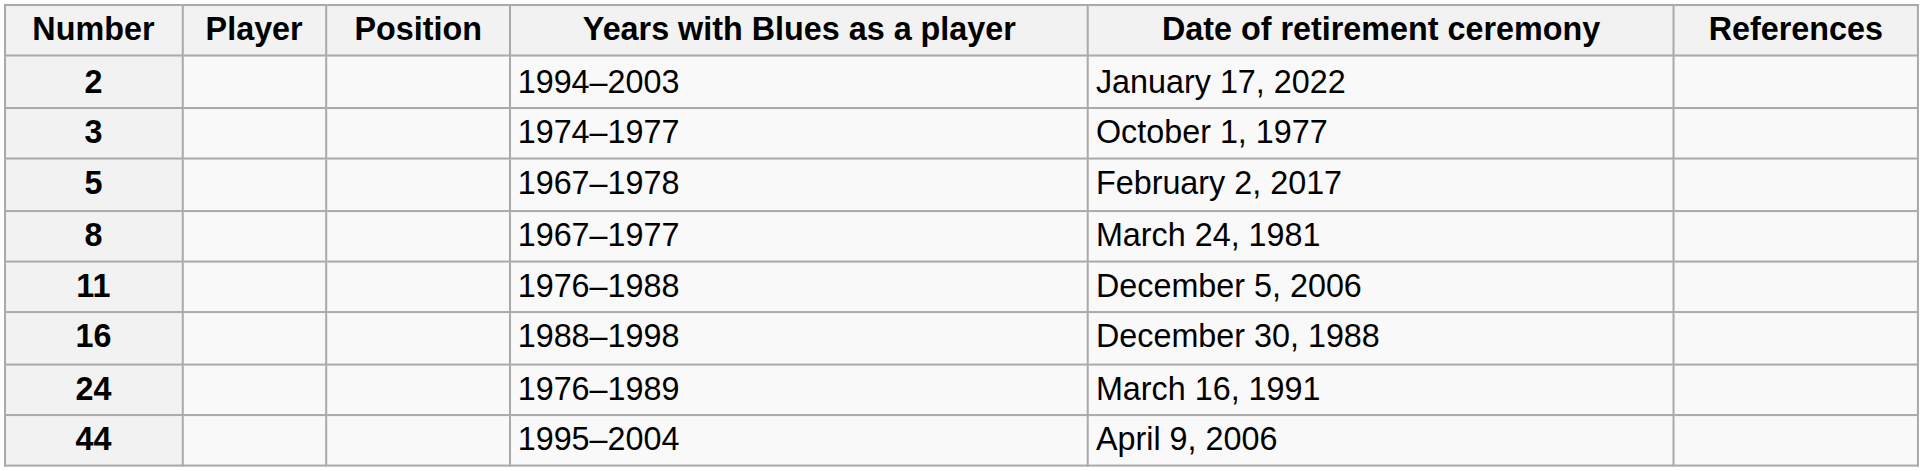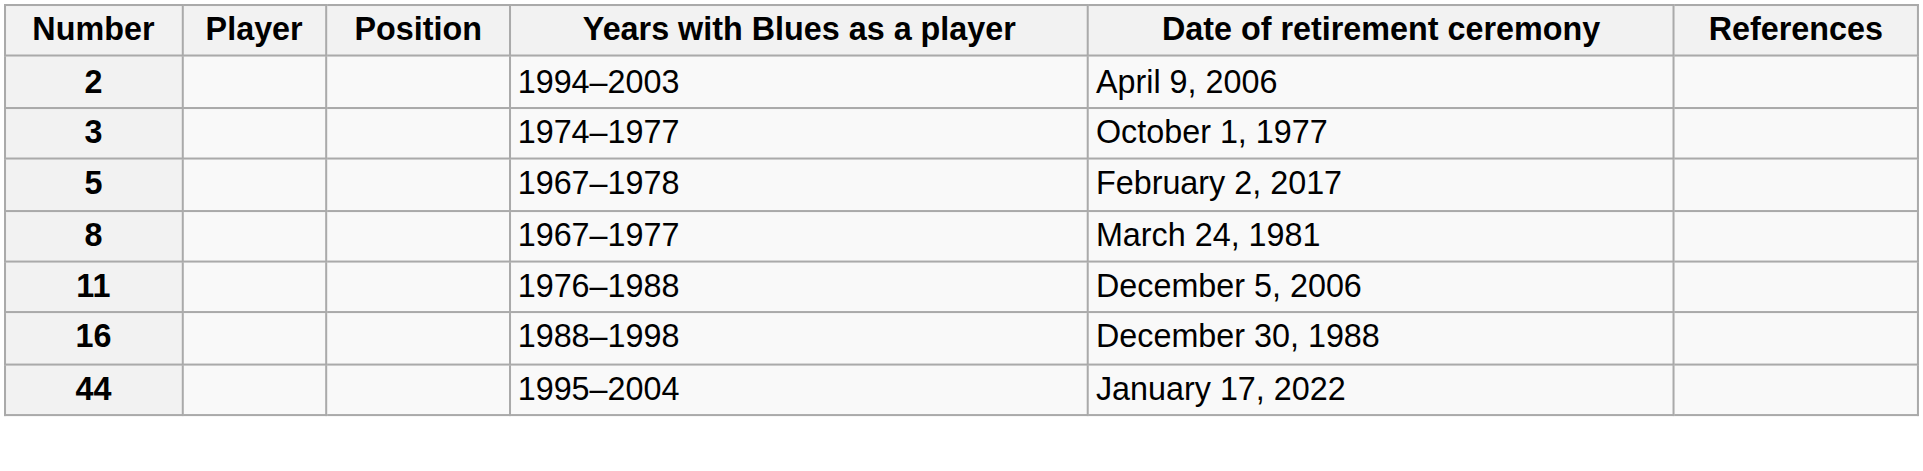2 | Date of retirement ceremony: January 17, 2022 -> April 9, 2006
- row: 24 | 1976–1989 | March 16, 1991
44 | Date of retirement ceremony: April 9, 2006 -> January 17, 2022
